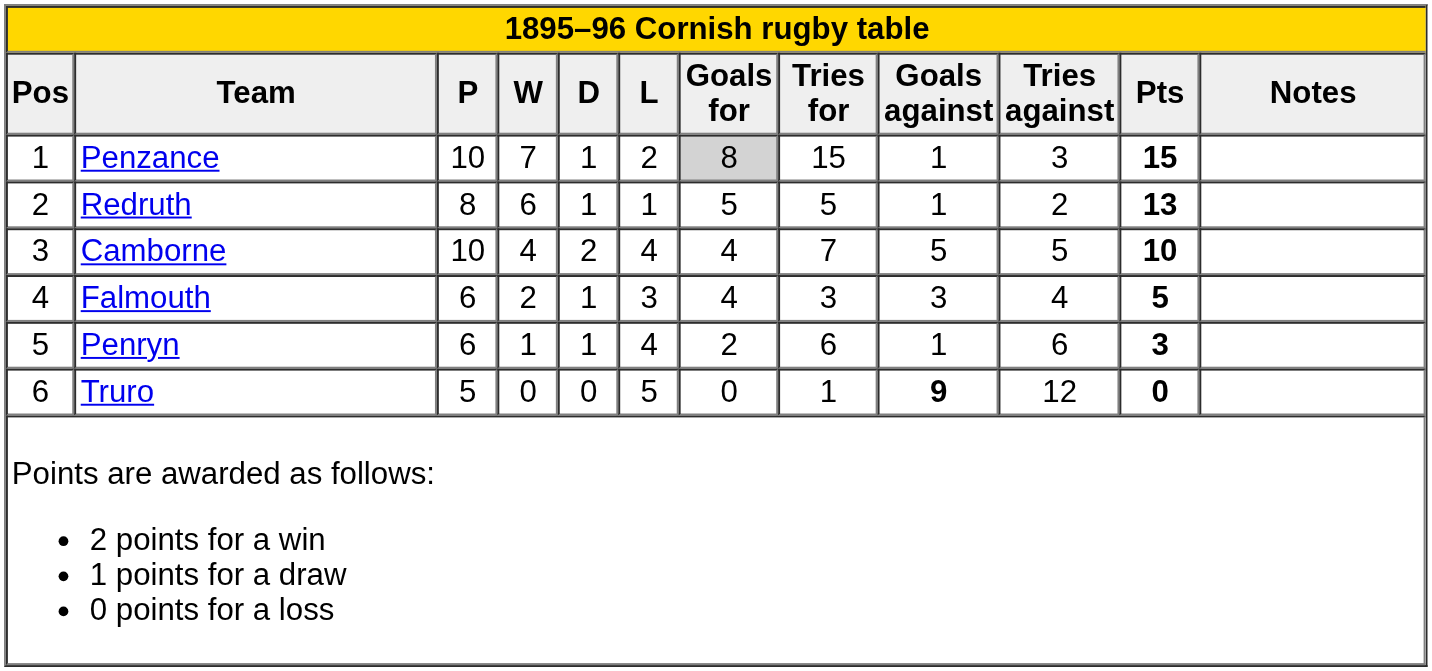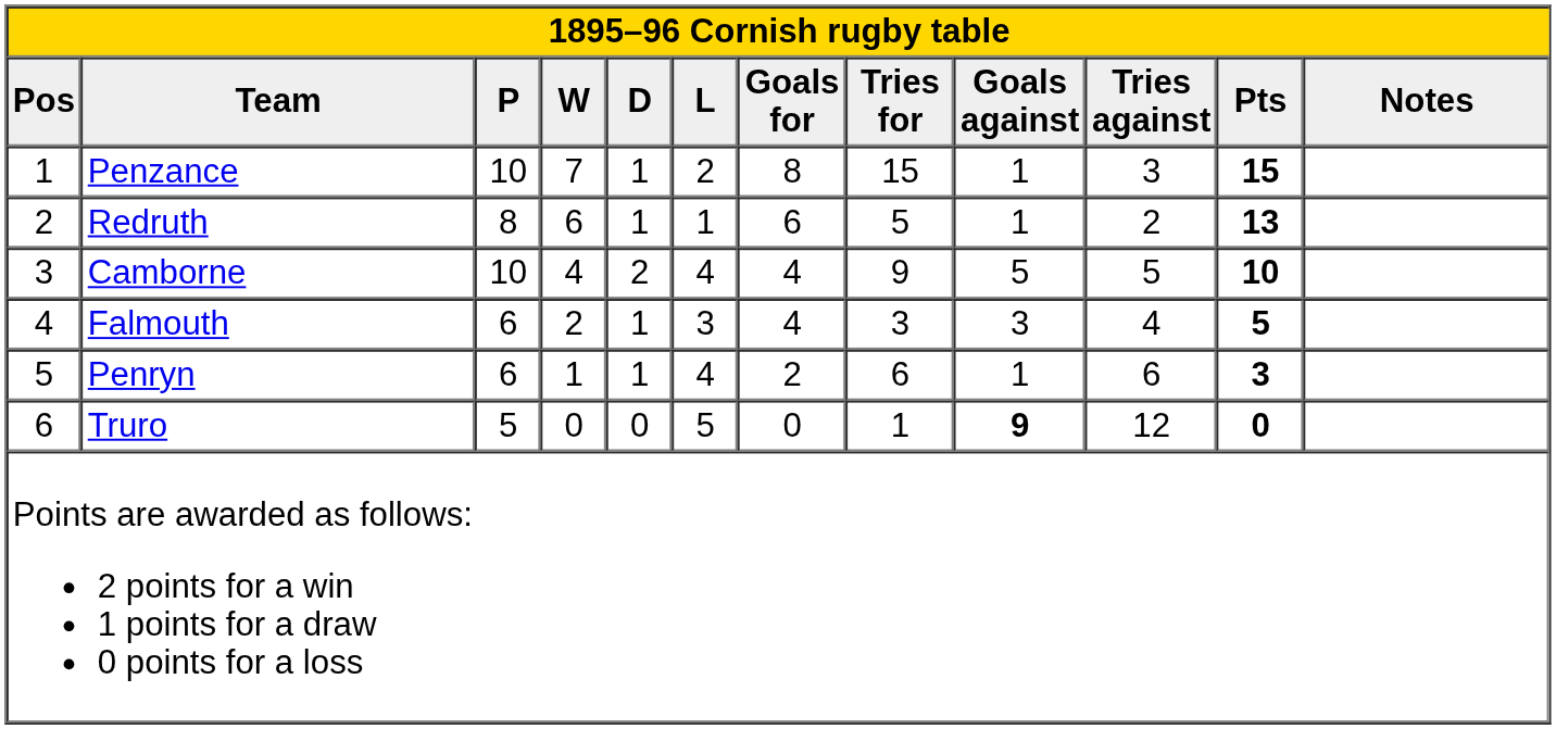Penzance | Goals for: lightgrey background -> no background
Redruth | Goals for: 5 -> 6
Camborne | Tries for: 7 -> 9
